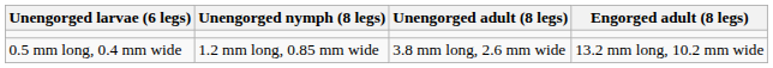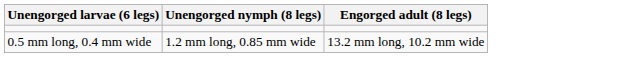- column: Unengorged adult (8 legs) | 3.8 mm long, 2.6 mm wide
